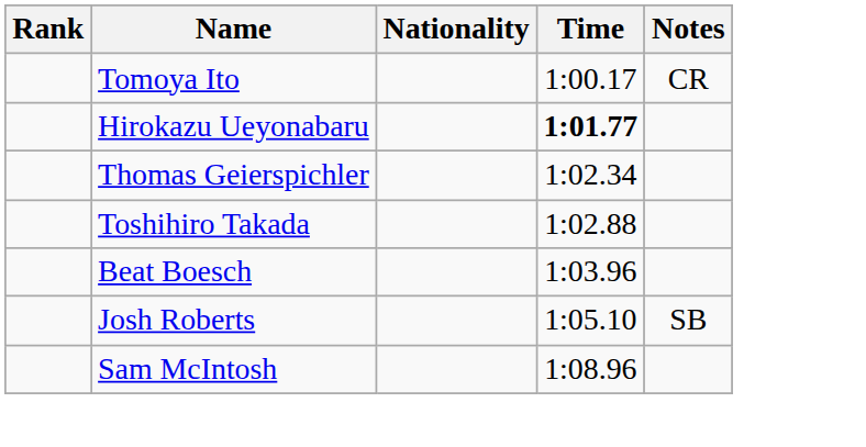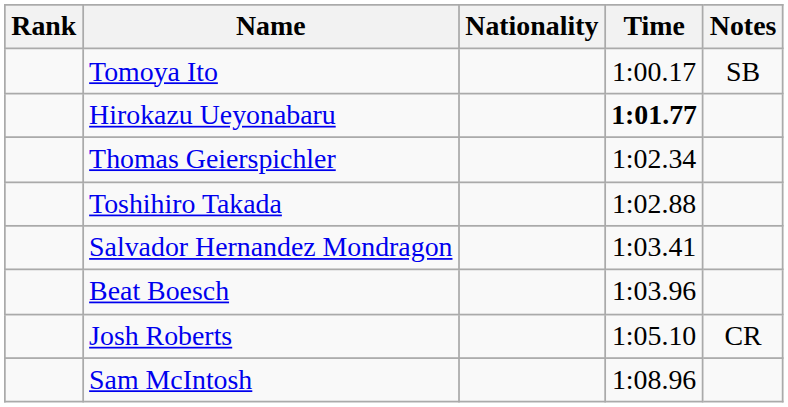Tomoya Ito | Notes: CR -> SB
+ row: Salvador Hernandez Mondragon | 1:03.41
Josh Roberts | Notes: SB -> CR
